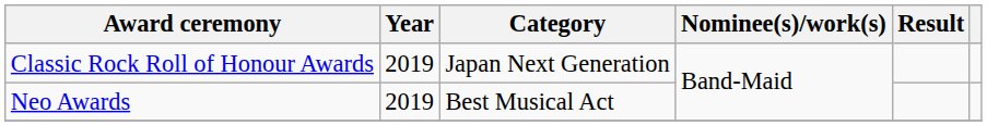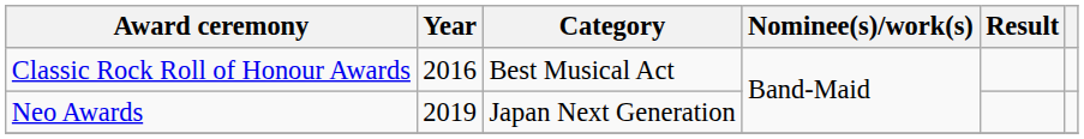Classic Rock Roll of Honour Awards | Year: 2019 -> 2016
Classic Rock Roll of Honour Awards | Category: Japan Next Generation -> Best Musical Act
Neo Awards | Category: Best Musical Act -> Japan Next Generation
